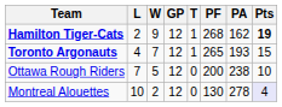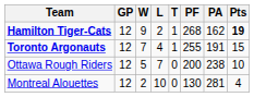columns swapped: GP <-> L
Toronto Argonauts | PF: 265 -> 255
Toronto Argonauts | PA: 193 -> 191
Montreal Alouettes | PA: 278 -> 281
Montreal Alouettes | Pts: lavender background -> no background
